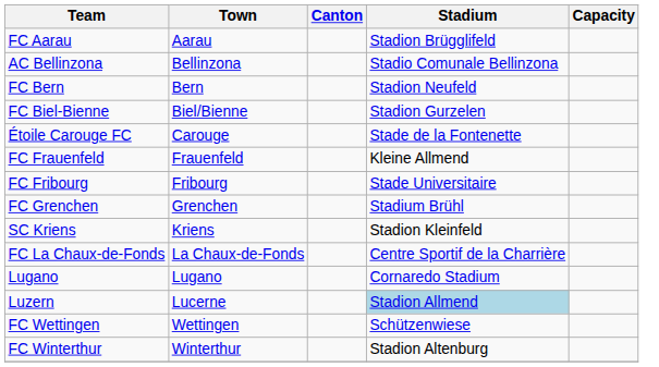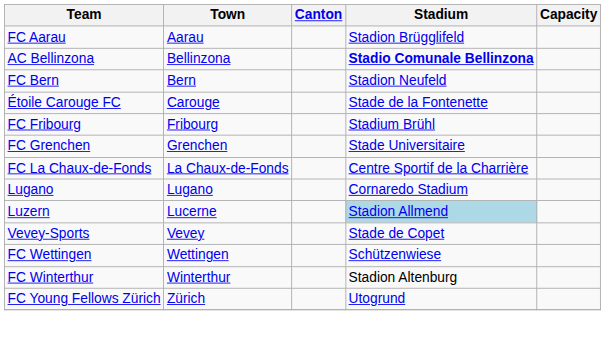AC Bellinzona | Stadium: normal -> bold
- row: FC Biel-Bienne | Biel/Bienne | Stadion Gurzelen
- row: FC Frauenfeld | Frauenfeld | Kleine Allmend
FC Fribourg | Stadium: Stade Universitaire -> Stadium Brühl
FC Grenchen | Stadium: Stadium Brühl -> Stade Universitaire
- row: SC Kriens | Kriens | Stadion Kleinfeld
+ row: Vevey-Sports | Vevey | Stade de Copet
+ row: FC Young Fellows Zürich | Zürich | Utogrund
